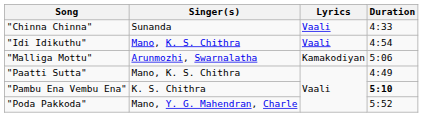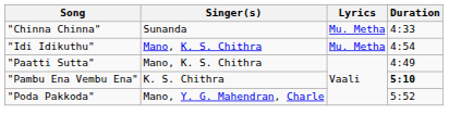"Chinna Chinna" | Lyrics: Vaali -> Mu. Metha
"Idi Idikuthu" | Lyrics: Vaali -> Mu. Metha
- row: "Malliga Mottu" | Arunmozhi, Swarnalatha | Kamakodiyan | 5:06
